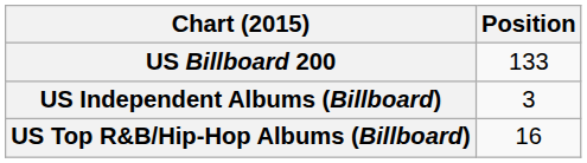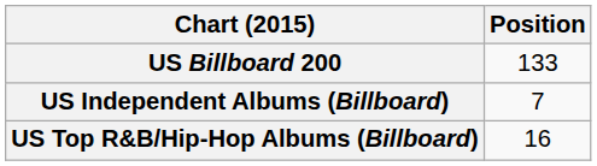US Independent Albums (Billboard) | Position: 3 -> 7
